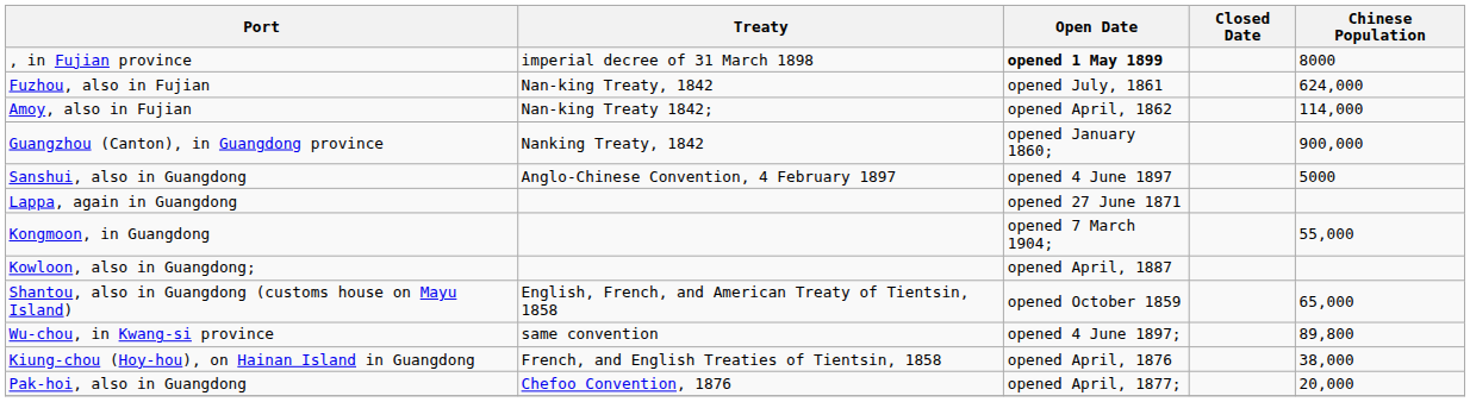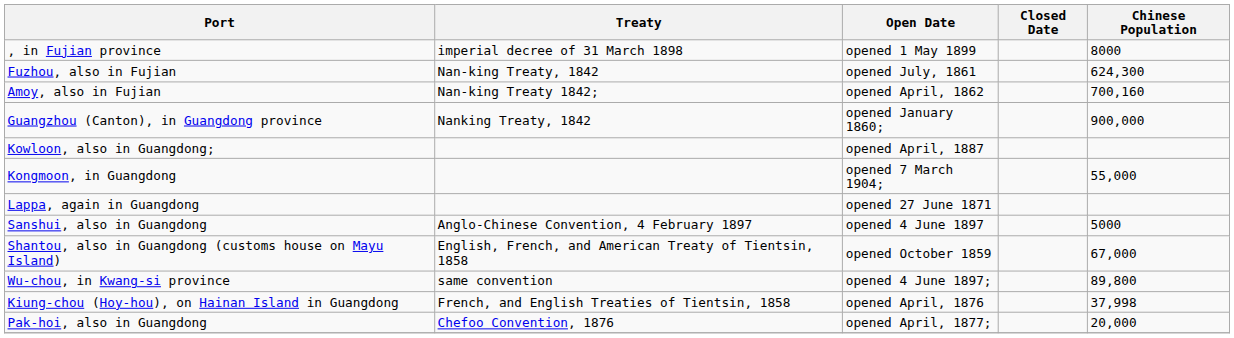, in Fujian province | Open Date: bold -> normal
Fuzhou, also in Fujian | Chinese Population: 624,000 -> 624,300
Amoy, also in Fujian | Chinese Population: 114,000 -> 700,160
rows swapped: Kowloon, also in Guangdong; <-> Sanshui, also in Guangdong
rows swapped: Lappa, again in Guangdong <-> Kongmoon, in Guangdong
Shantou, also in Guangdong (customs house on Mayu Island) | Chinese Population: 65,000 -> 67,000
Kiung-chou (Hoy-hou), on Hainan Island in Guangdong | Chinese Population: 38,000 -> 37,998
